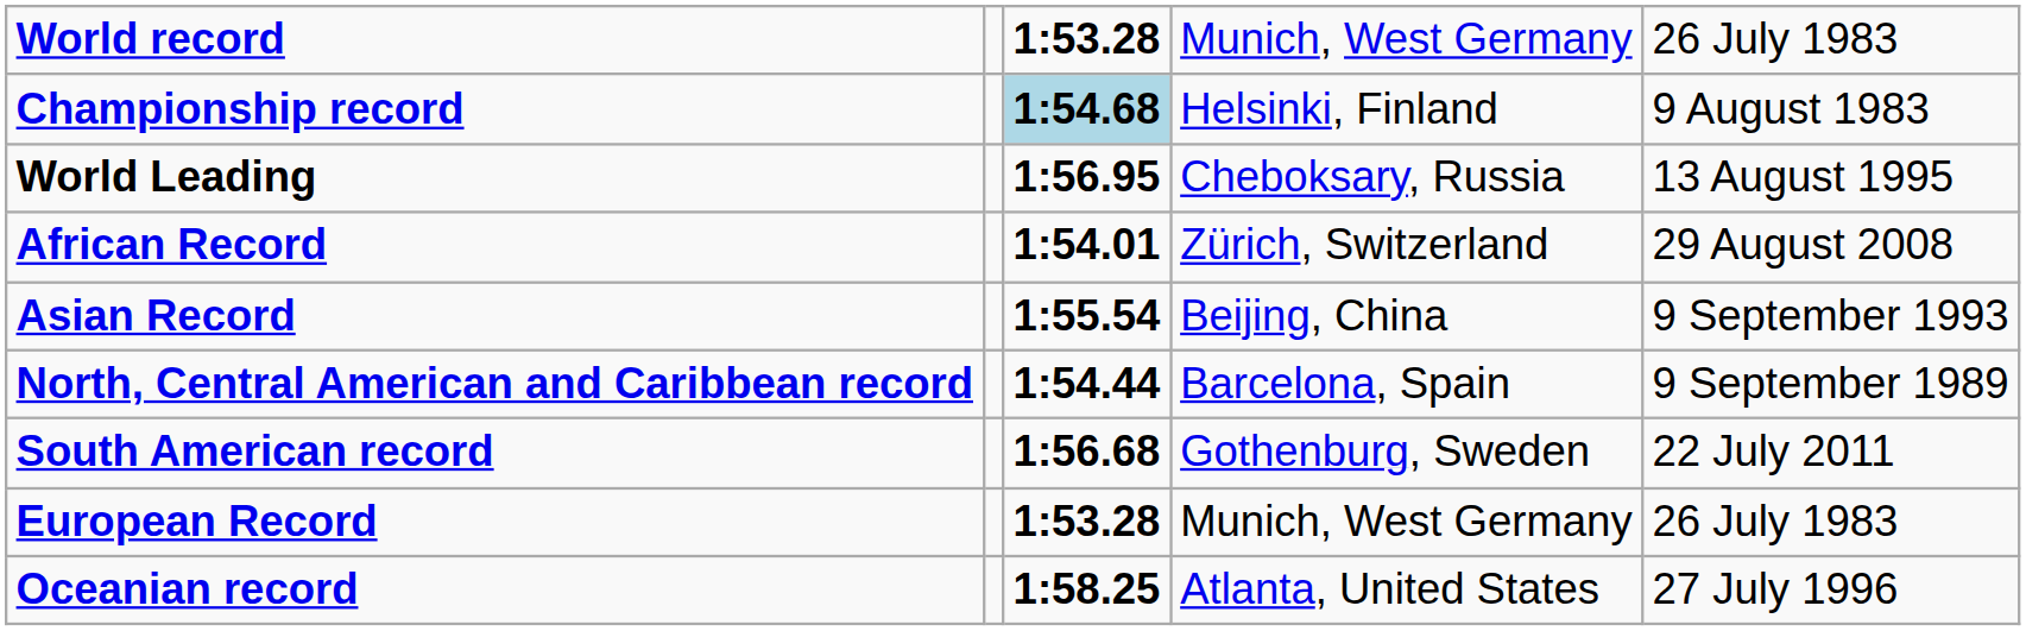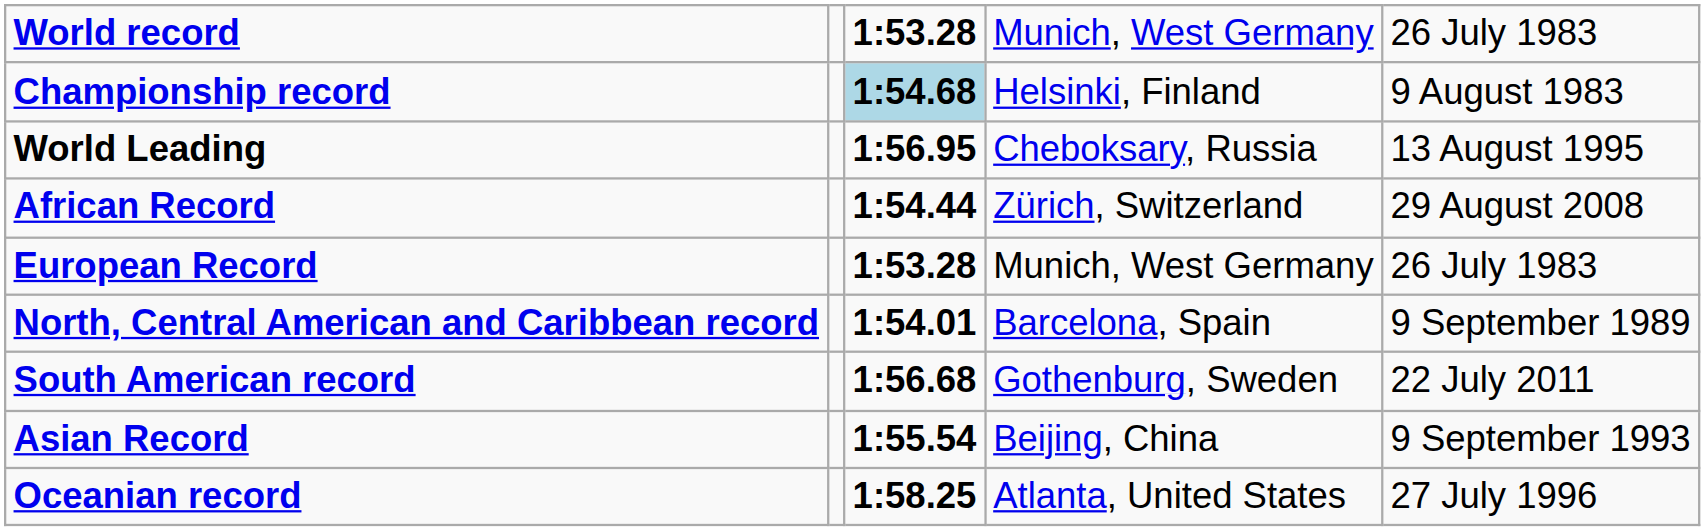African Record | column 3: 1:54.01 -> 1:54.44
rows swapped: Asian Record <-> European Record
North, Central American and Caribbean record | column 3: 1:54.44 -> 1:54.01
